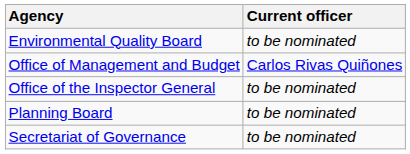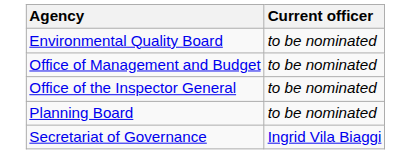Office of Management and Budget | Current officer: Carlos Rivas Quiñones -> to be nominated
Secretariat of Governance | Current officer: to be nominated -> Ingrid Vila Biaggi
